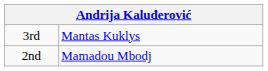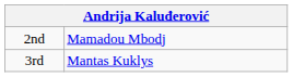rows swapped: 2nd <-> 3rd
